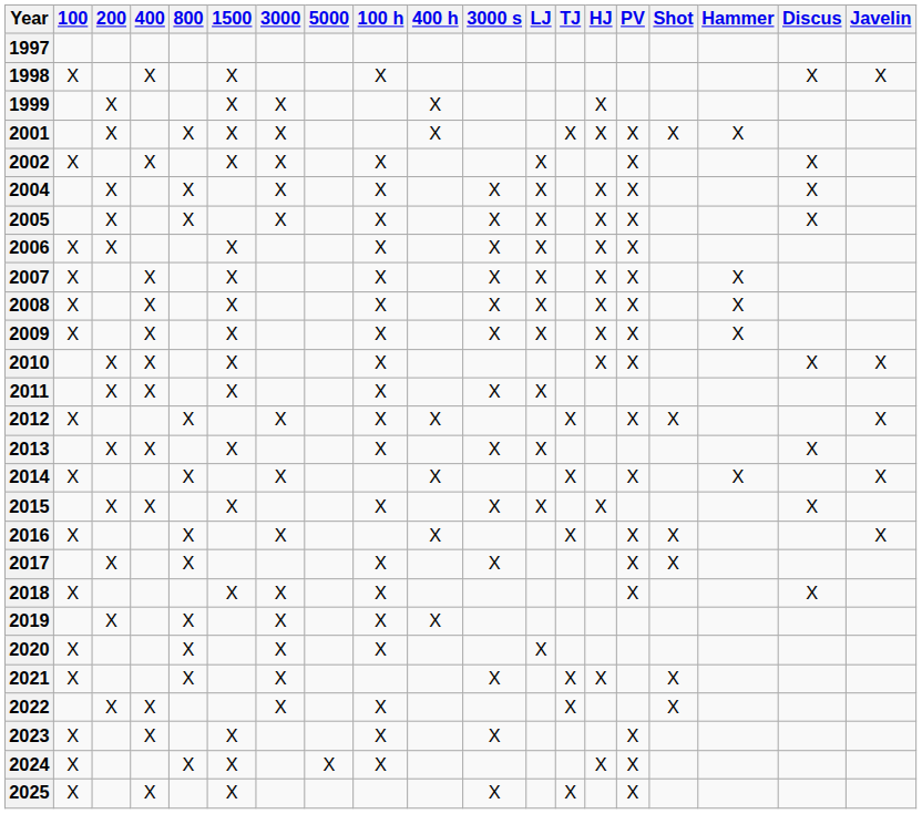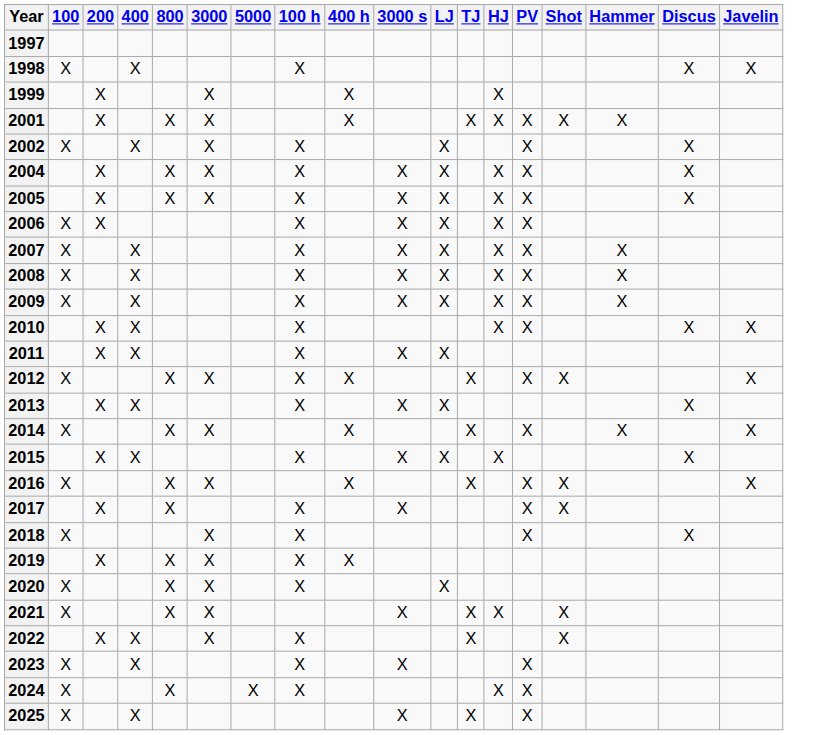- column: 1500 | X | X | X | X | X | X | X | X | X | X | X | X | X | X | X | X
